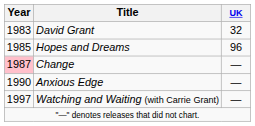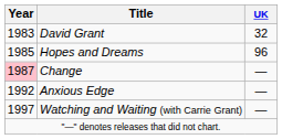Anxious Edge | Year: 1990 -> 1992
